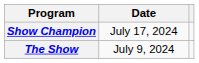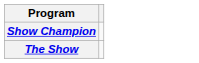- column: Date | July 17, 2024 | July 9, 2024
